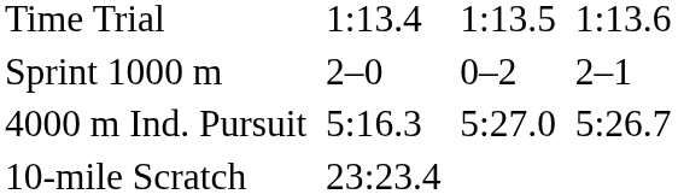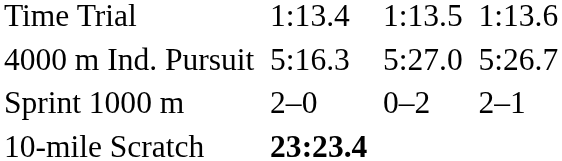rows swapped: Sprint 1000 m <-> 4000 m Ind. Pursuit
10-mile Scratch | column 3: normal -> bold
